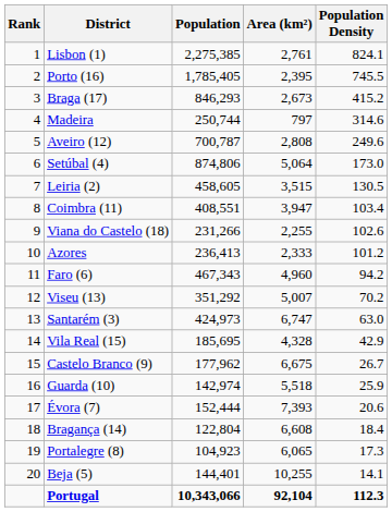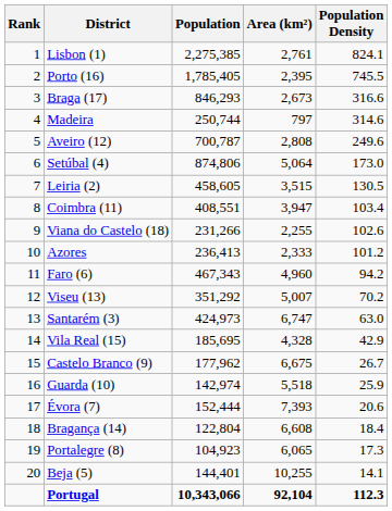Braga (17) | Population Density: 415.2 -> 316.6
